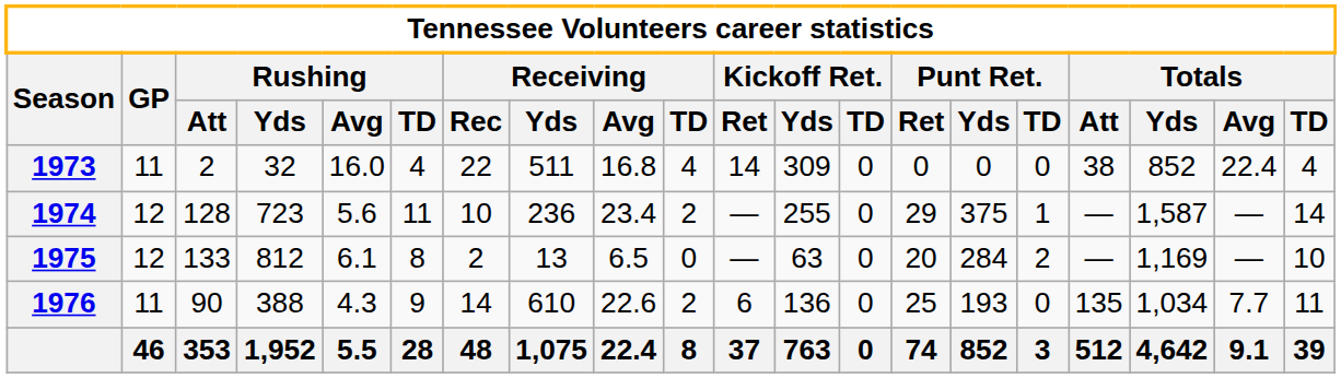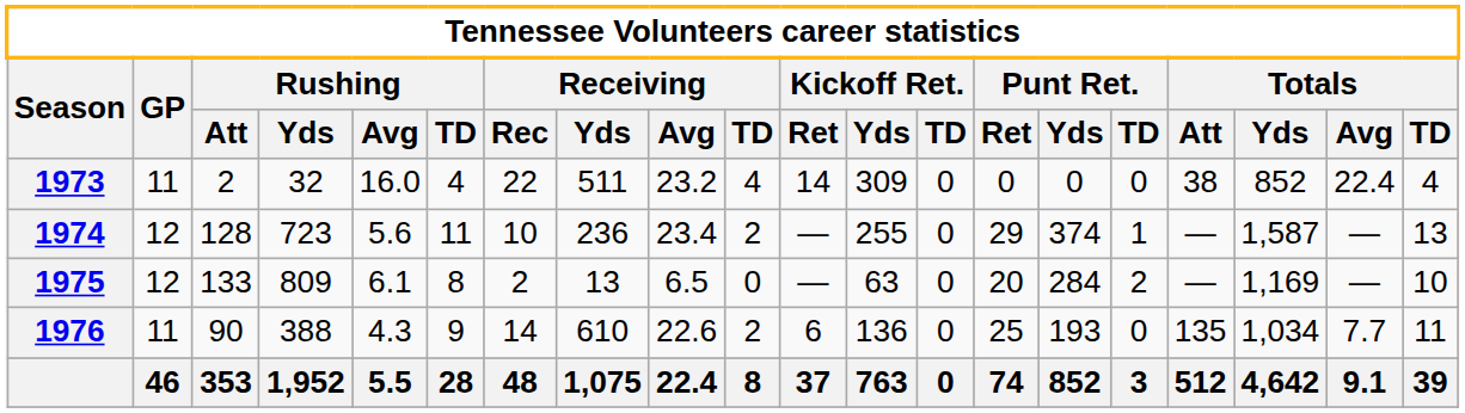1973 | Receiving / Avg: 16.8 -> 23.2
1974 | Punt Ret. / Yds: 375 -> 374
1974 | Totals / TD: 14 -> 13
1975 | Rushing / Yds: 812 -> 809
